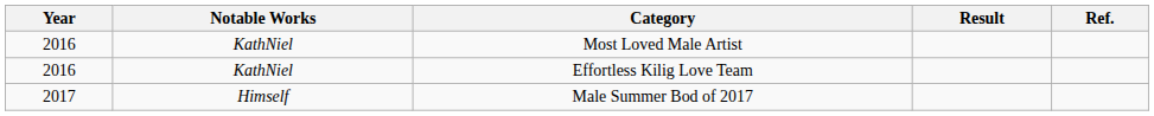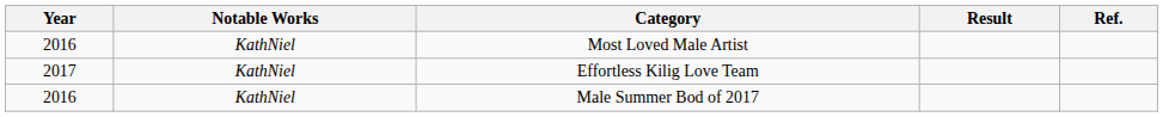Effortless Kilig Love Team | Year: 2016 -> 2017
Male Summer Bod of 2017 | Year: 2017 -> 2016
Male Summer Bod of 2017 | Notable Works: Himself -> KathNiel
